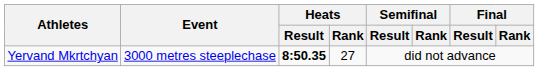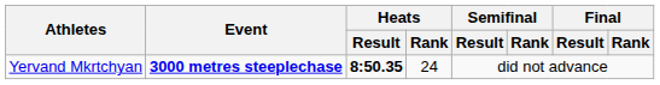Yervand Mkrtchyan | Event: normal -> bold
Yervand Mkrtchyan | Heats / Rank: 27 -> 24
